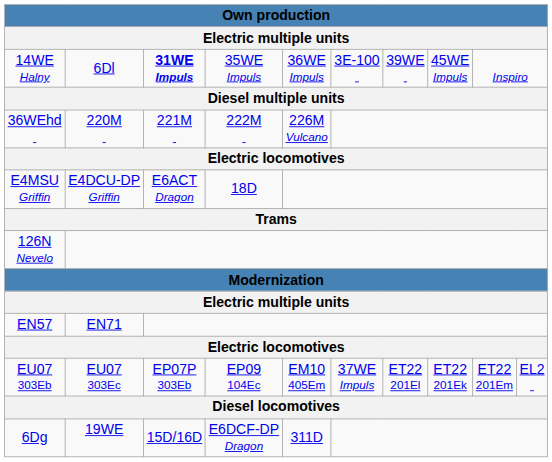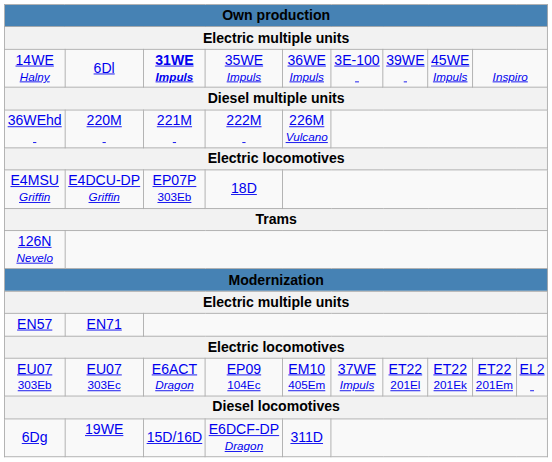E4MSU Griffin | column 3: E6ACT Dragon -> EP07P 303Eb
EU07 303Eb | column 3: EP07P 303Eb -> E6ACT Dragon
